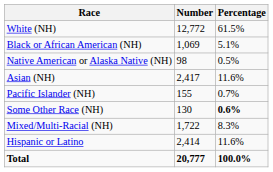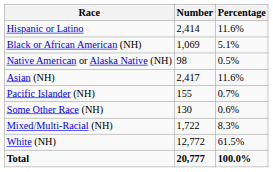rows swapped: White (NH) <-> Hispanic or Latino
Some Other Race (NH) | Percentage: bold -> normal
